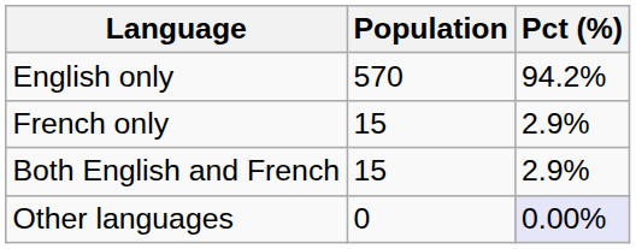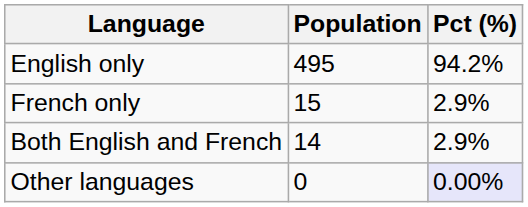English only | Population: 570 -> 495
Both English and French | Population: 15 -> 14
